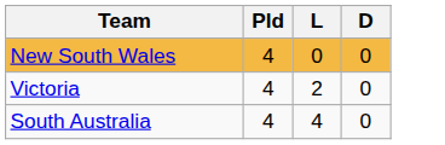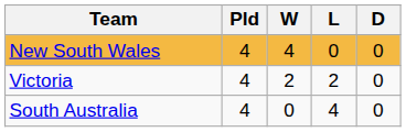+ column: W | 4 | 2 | 0
